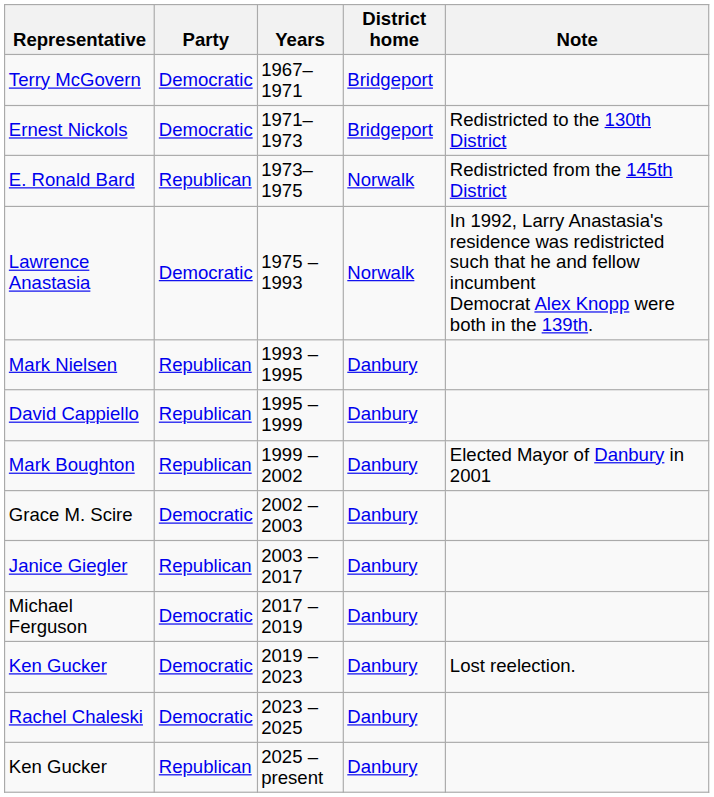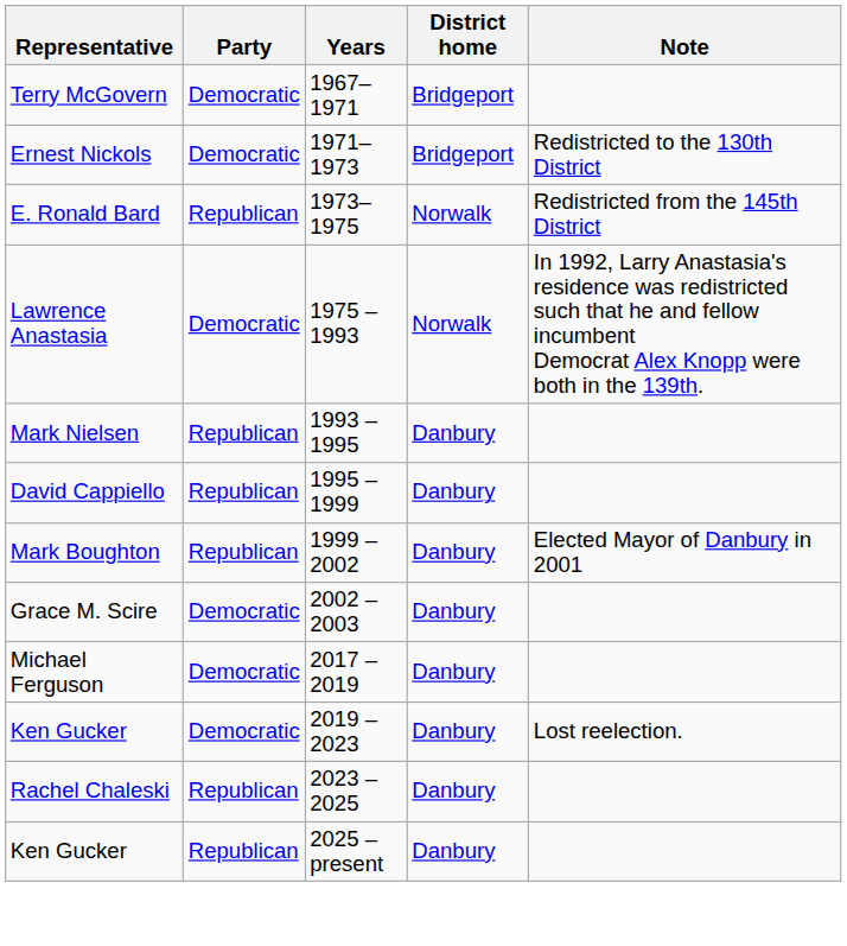- row: Janice Giegler | Republican | 2003 – 2017 | Danbury
Rachel Chaleski | Party: Democratic -> Republican
